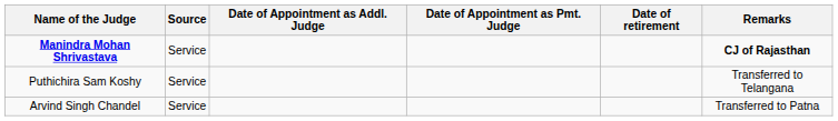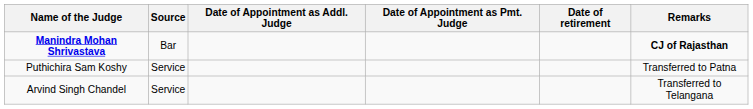Manindra Mohan Shrivastava | Source: Service -> Bar
Puthichira Sam Koshy | Remarks: Transferred to Telangana -> Transferred to Patna
Arvind Singh Chandel | Remarks: Transferred to Patna -> Transferred to Telangana
